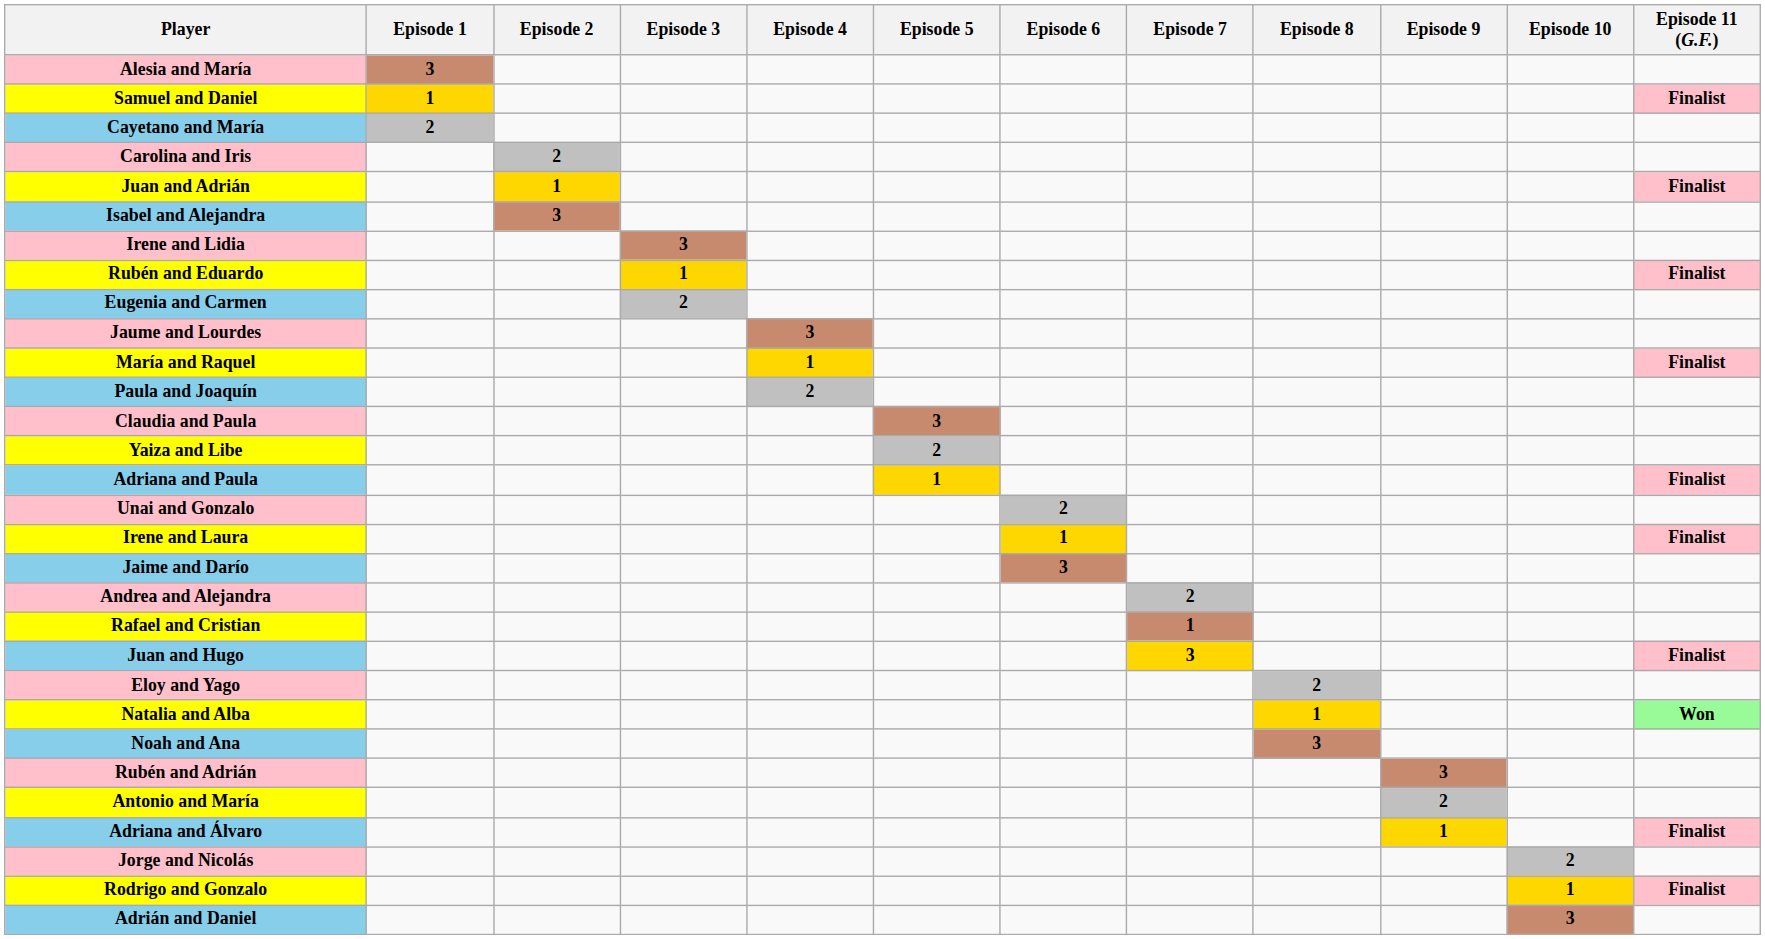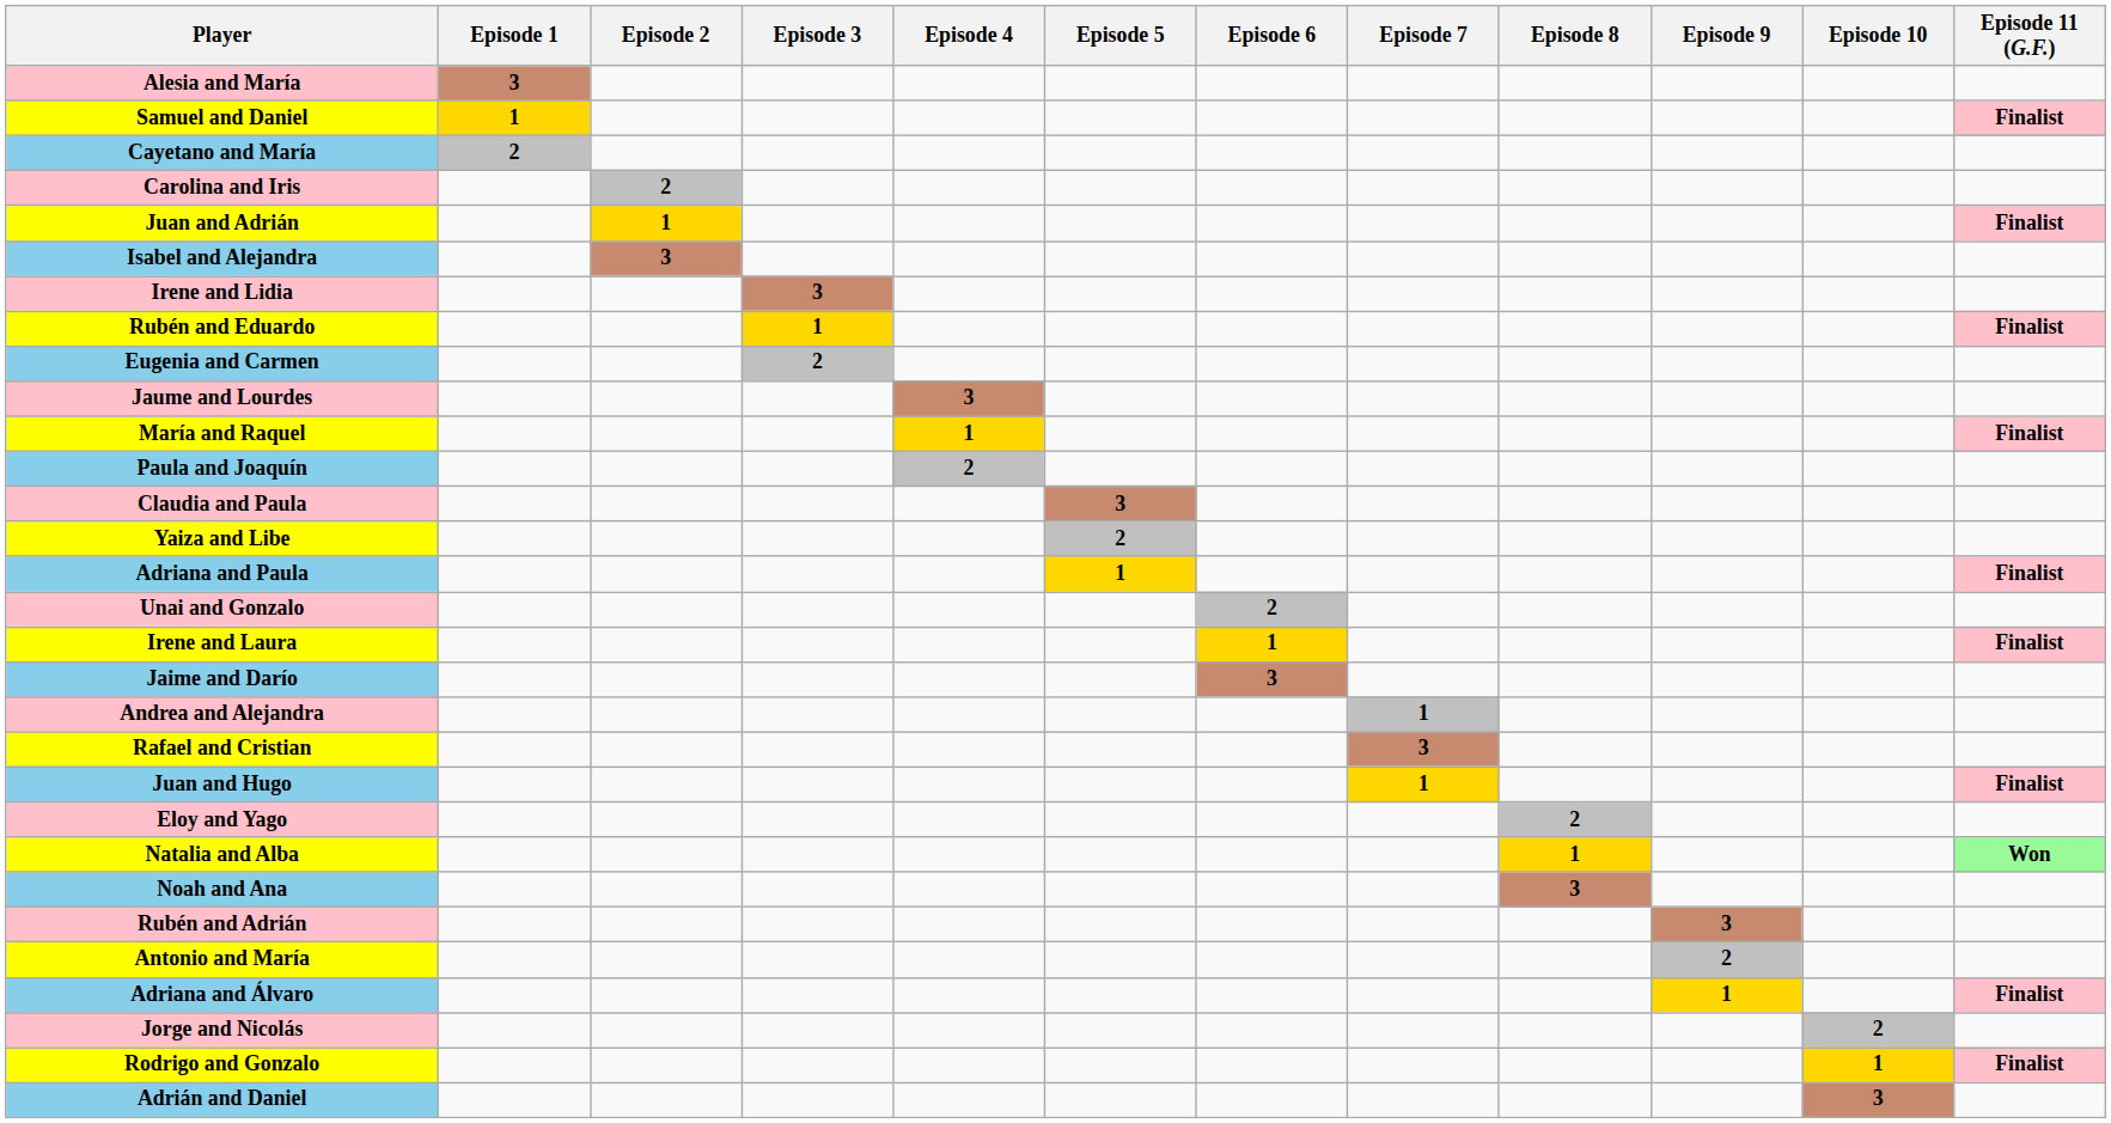Andrea and Alejandra | Episode 7: 2 -> 1
Rafael and Cristian | Episode 7: 1 -> 3
Juan and Hugo | Episode 7: 3 -> 1
